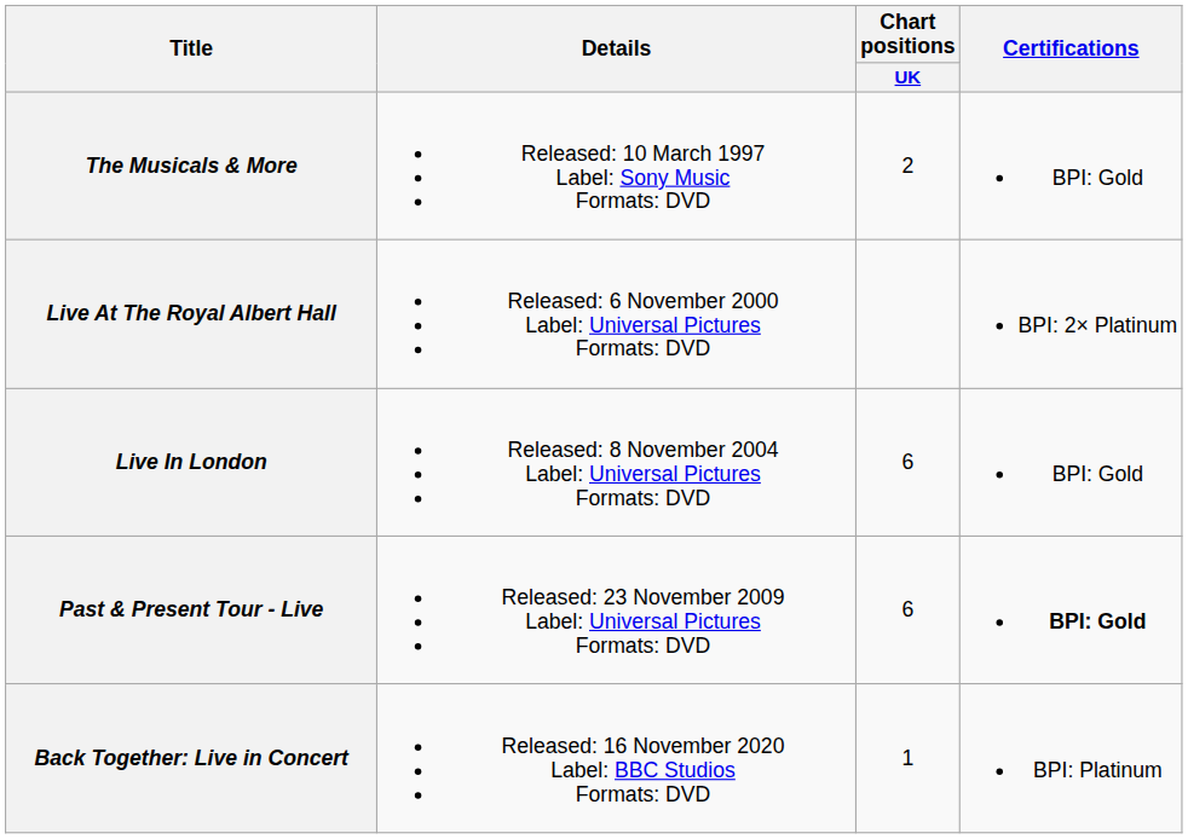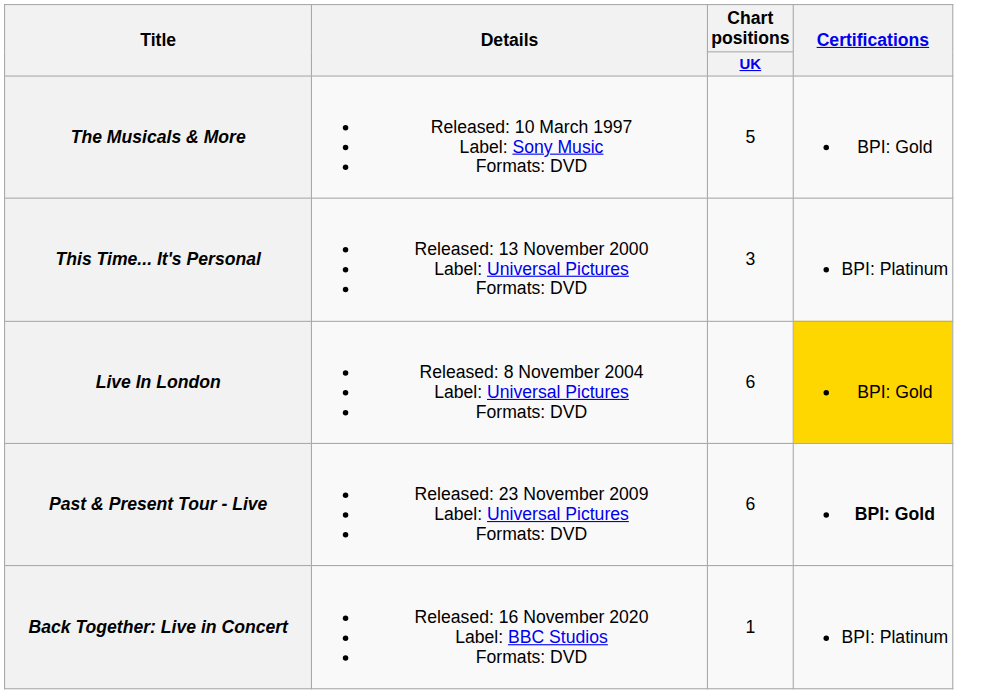The Musicals & More | Chart positions / UK: 2 -> 5
- row: Live At The Royal Albert Hall | Released: 6 November 2000 Label: Universal Pictures Formats: DVD | BPI: 2× Platinum
+ row: This Time... It's Personal | Released: 13 November 2000 Label: Universal Pictures Formats: DVD | 3 | BPI: Platinum
Live In London | Certifications: no background -> gold background
